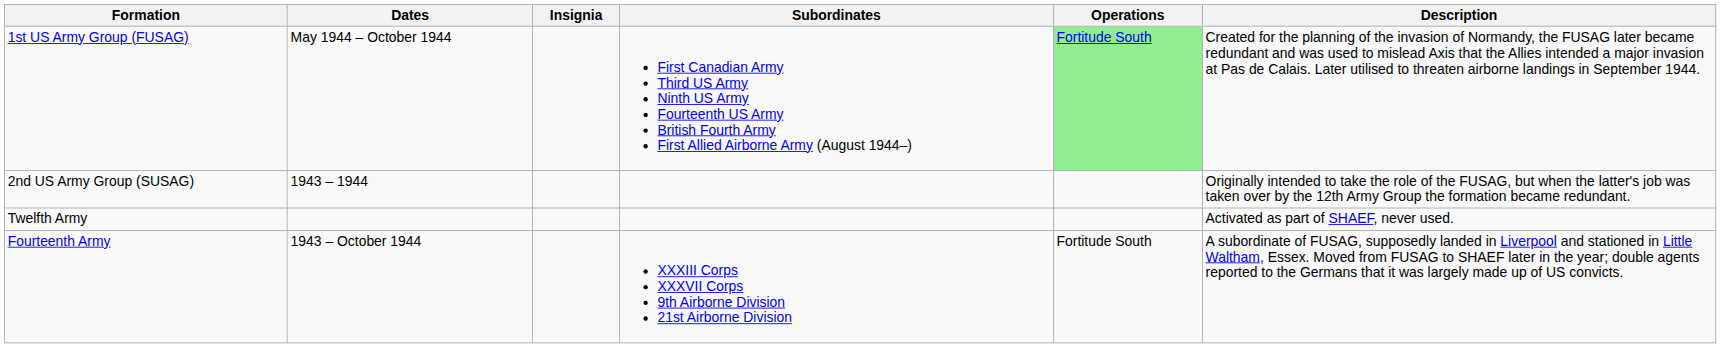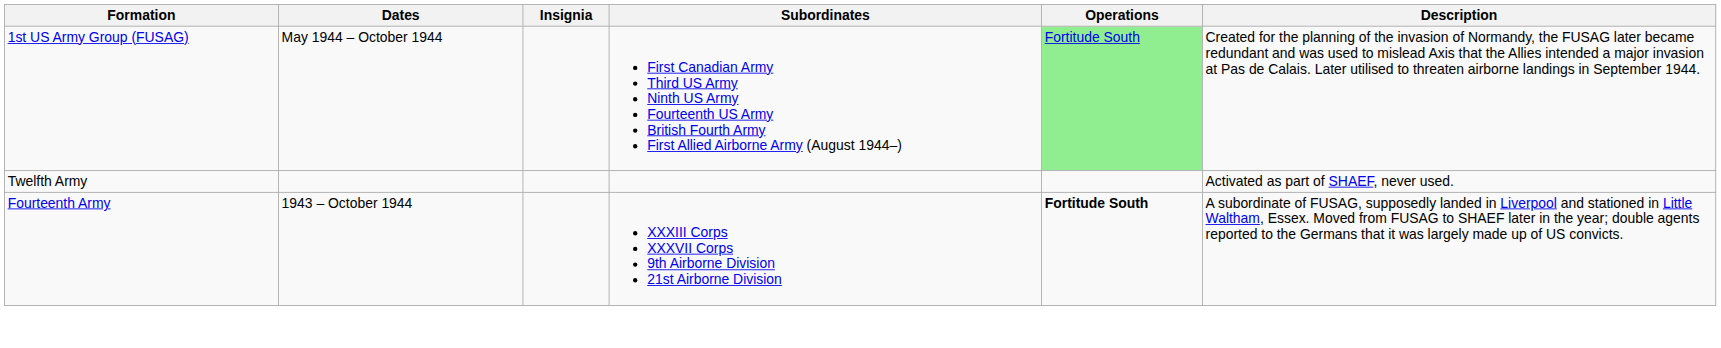- row: 2nd US Army Group (SUSAG) | 1943 – 1944 | Originally intended to take the role of the FUSAG, but when the latter's job was taken over by the 12th Army Group the formation became redundant.
Fourteenth Army | Operations: normal -> bold
